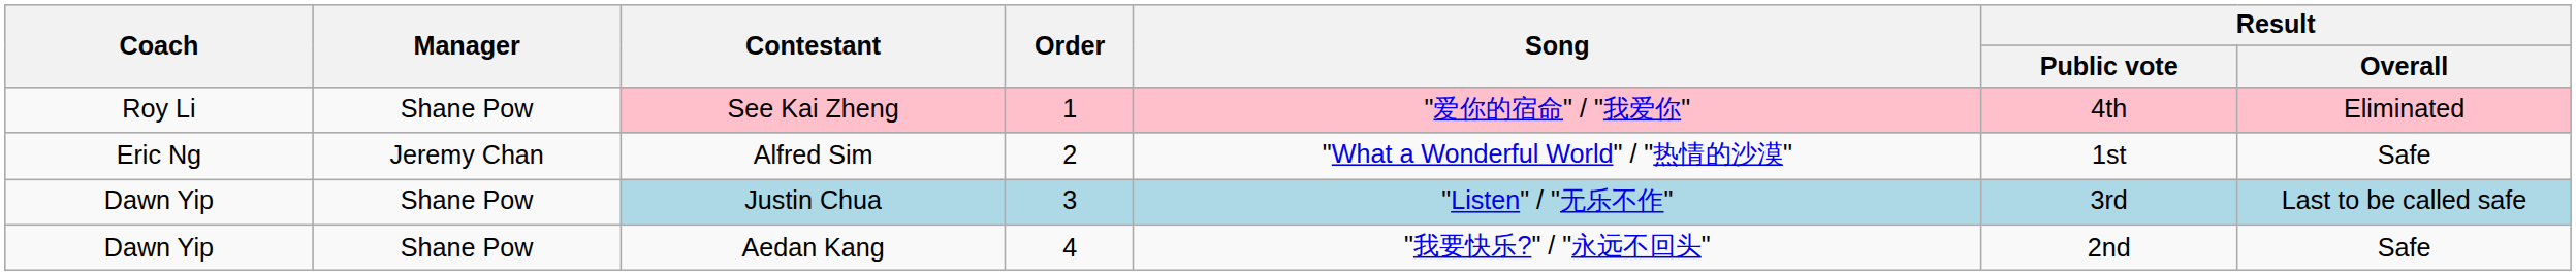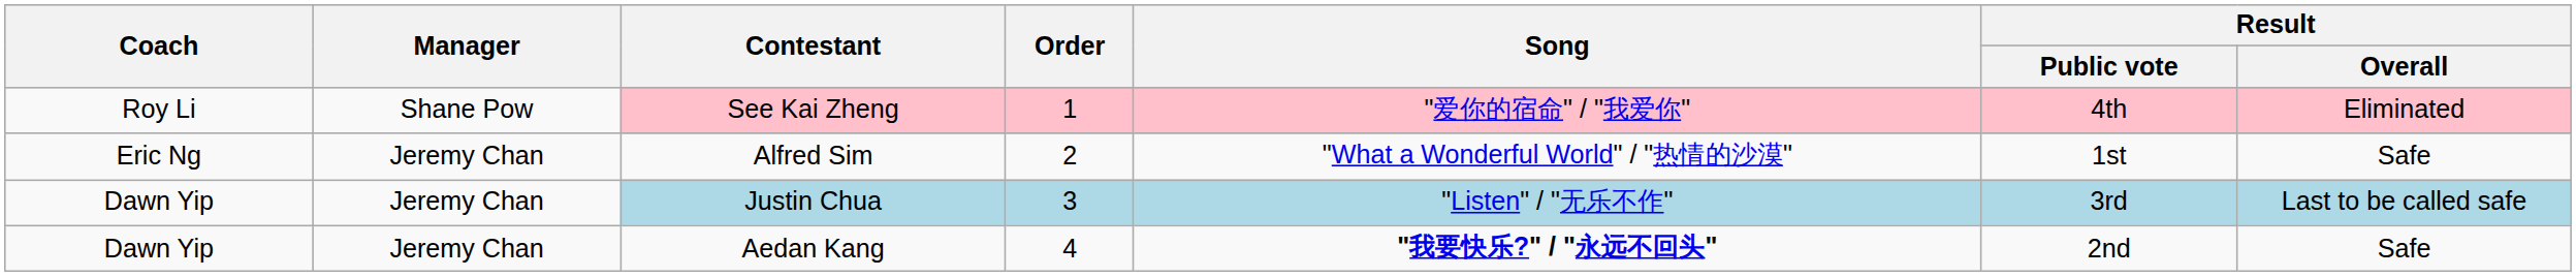Justin Chua | Manager: Shane Pow -> Jeremy Chan
Aedan Kang | Manager: Shane Pow -> Jeremy Chan
Aedan Kang | Song: normal -> bold
